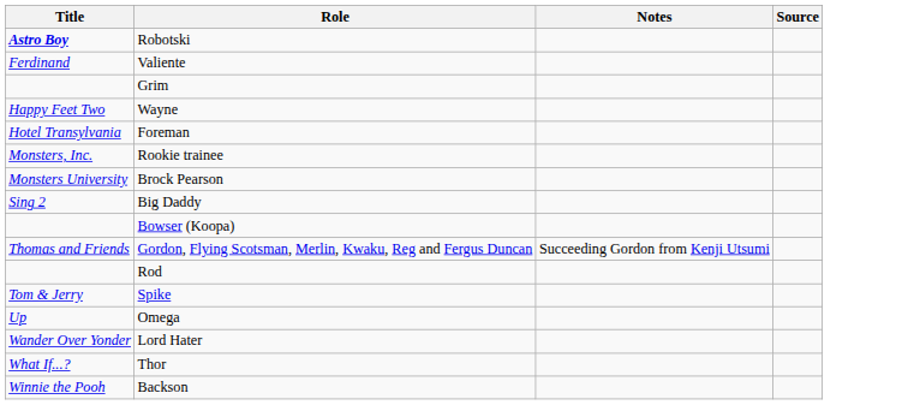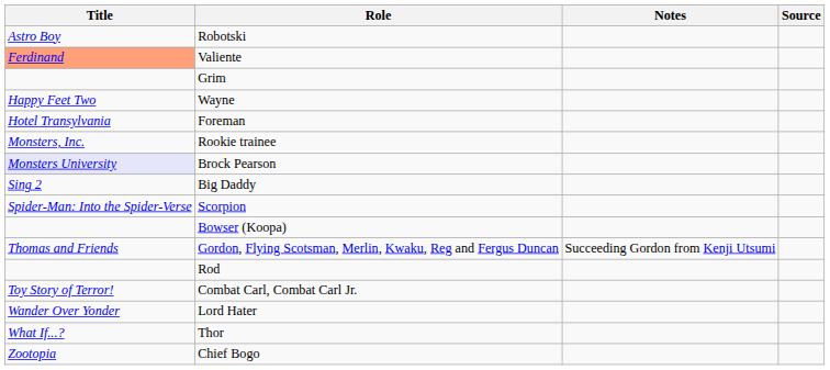Robotski | Title: bold -> normal
Valiente | Title: no background -> lightsalmon background
Brock Pearson | Title: no background -> lavender background
+ row: Spider-Man: Into the Spider-Verse | Scorpion
- row: Tom & Jerry | Spike
+ row: Toy Story of Terror! | Combat Carl, Combat Carl Jr.
- row: Up | Omega
- row: Winnie the Pooh | Backson
+ row: Zootopia | Chief Bogo
